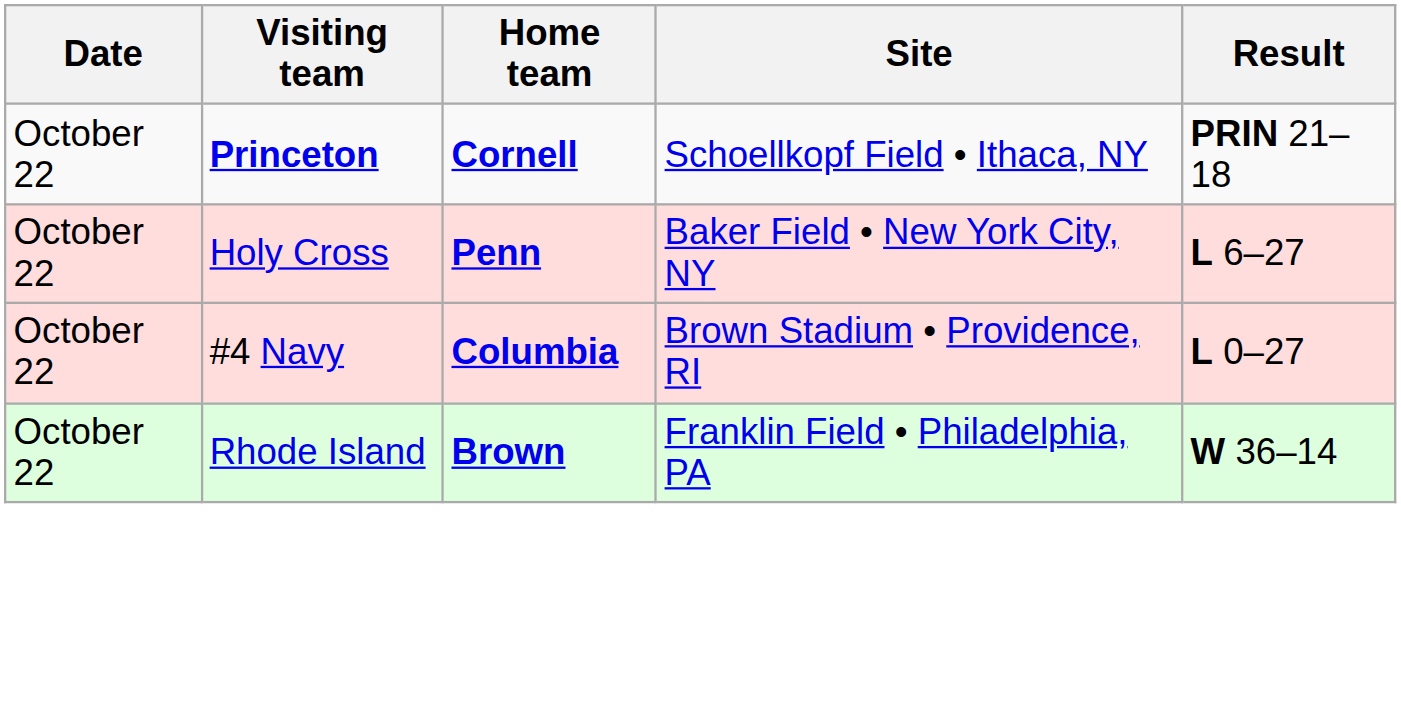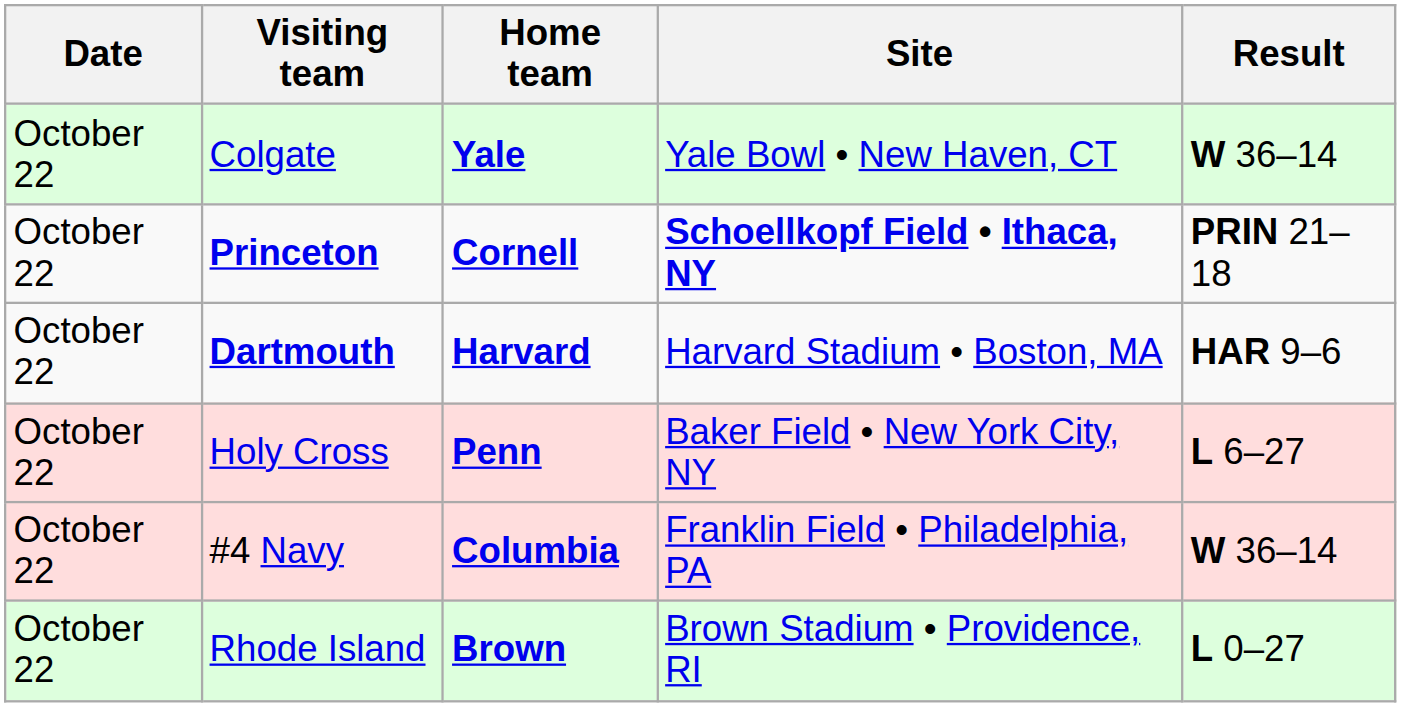+ row: October 22 | Colgate | Yale | Yale Bowl • New Haven, CT | W 36–14
Princeton | Site: normal -> bold
+ row: October 22 | Dartmouth | Harvard | Harvard Stadium • Boston, MA | HAR 9–6
#4 Navy | Site: Brown Stadium • Providence, RI -> Franklin Field • Philadelphia, PA
#4 Navy | Result: L 0–27 -> W 36–14
Rhode Island | Site: Franklin Field • Philadelphia, PA -> Brown Stadium • Providence, RI
Rhode Island | Result: W 36–14 -> L 0–27
